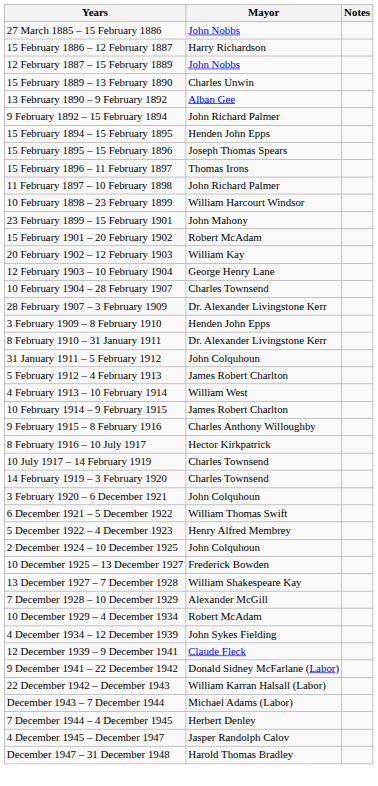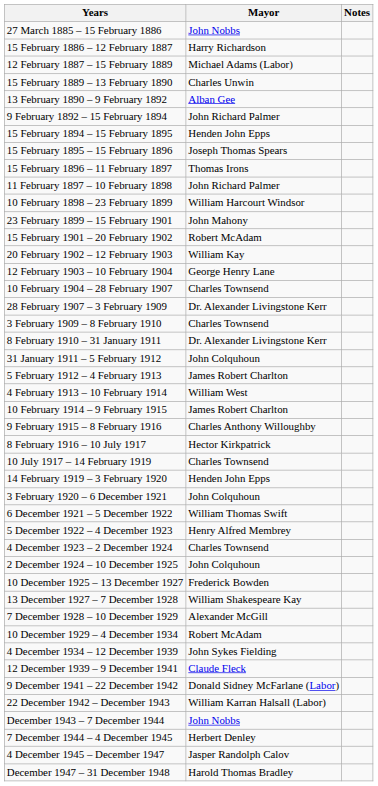12 February 1887 – 15 February 1889 | Mayor: John Nobbs -> Michael Adams (Labor)
3 February 1909 – 8 February 1910 | Mayor: Henden John Epps -> Charles Townsend
14 February 1919 – 3 February 1920 | Mayor: Charles Townsend -> Henden John Epps
+ row: 4 December 1923 – 2 December 1924 | Charles Townsend
December 1943 – 7 December 1944 | Mayor: Michael Adams (Labor) -> John Nobbs
